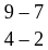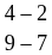rows swapped: 4 – 2 <-> 9 – 7
